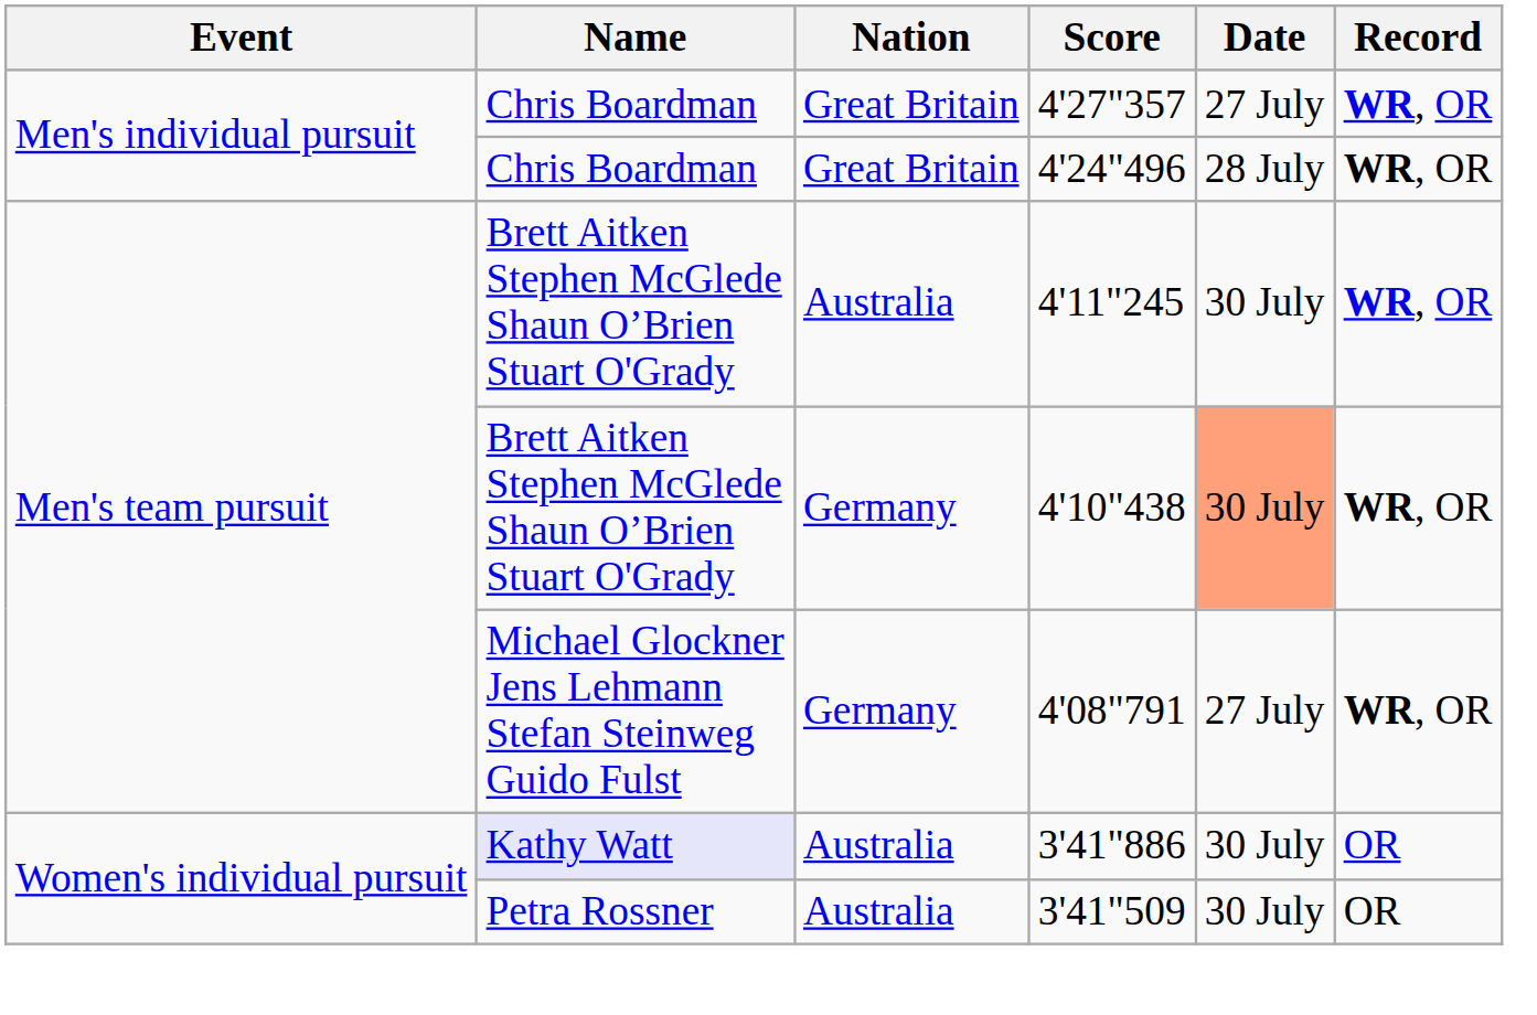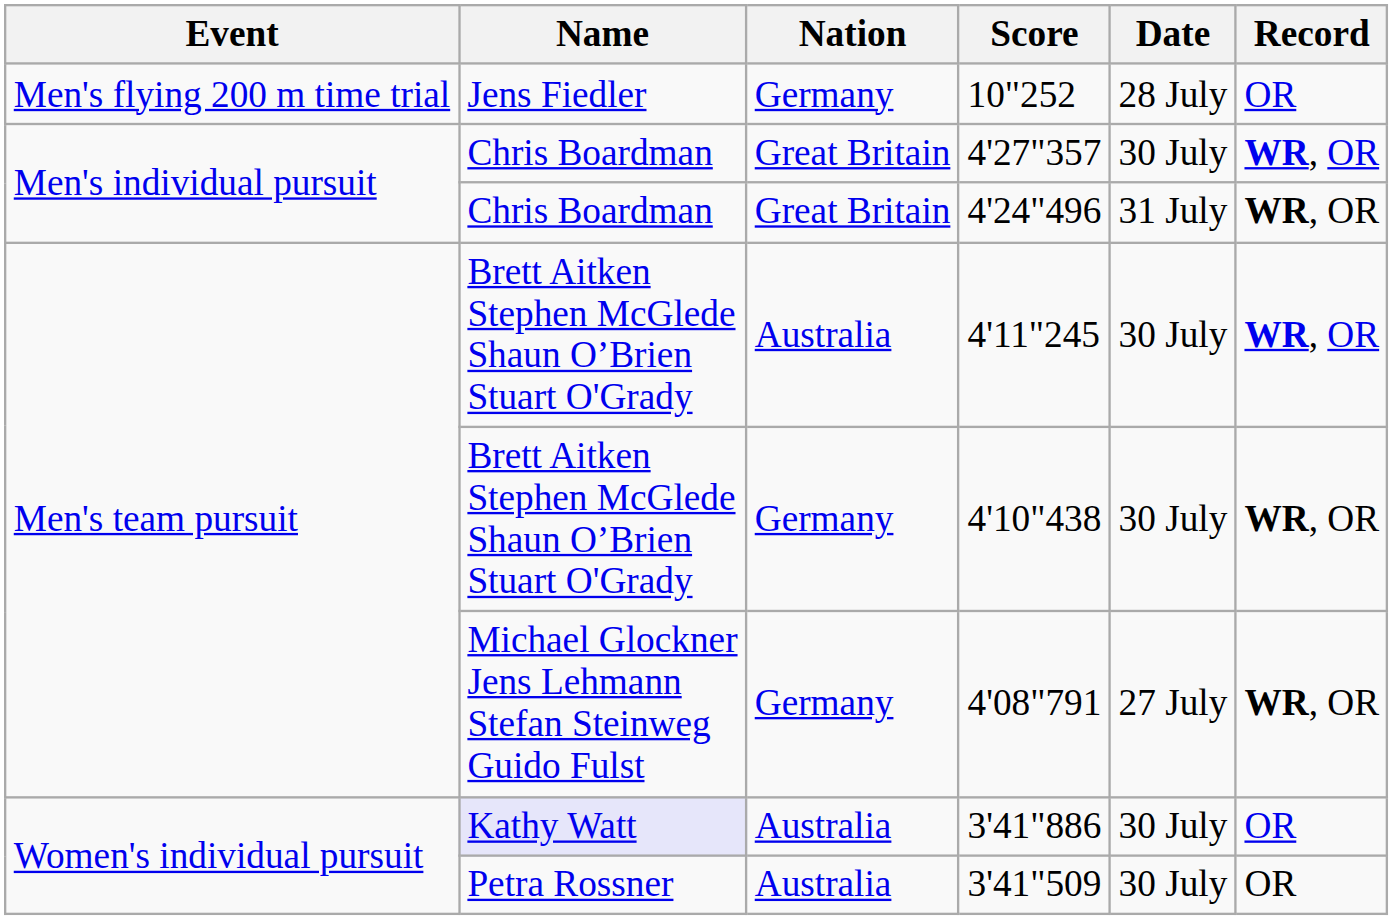+ row: Men's flying 200 m time trial | Jens Fiedler | Germany | 10"252 | 28 July | OR
4'27"357 | Date: 27 July -> 30 July
4'24"496 | Date: 28 July -> 31 July
4'10"438 | Date: lightsalmon background -> no background
